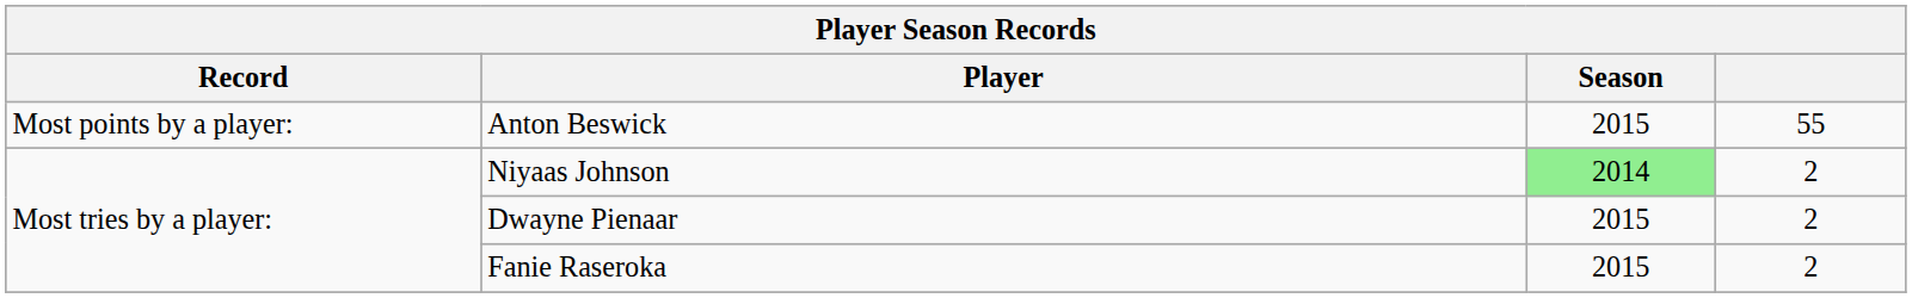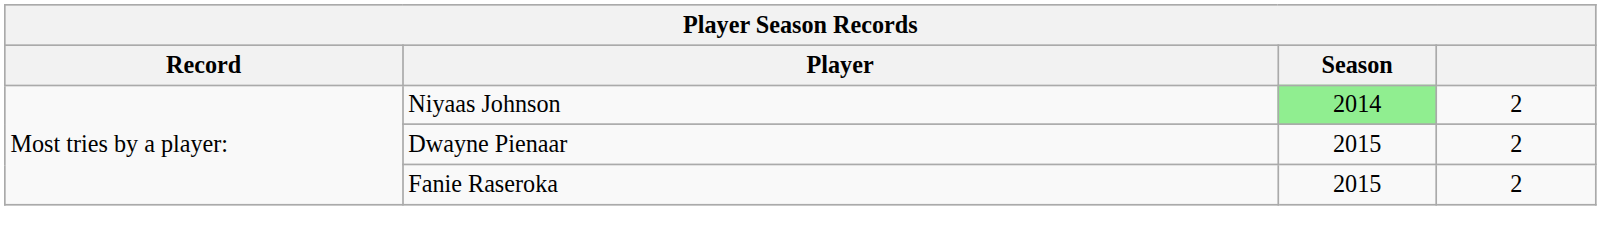- row: Most points by a player: | Anton Beswick | 2015 | 55
